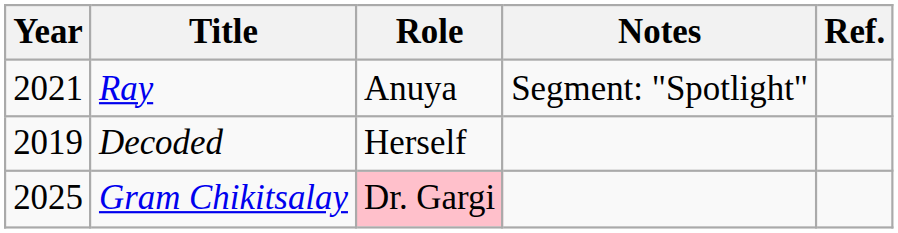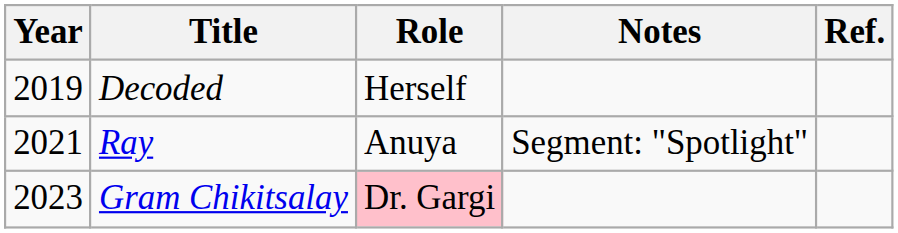rows swapped: Decoded <-> Ray
Gram Chikitsalay | Year: 2025 -> 2023
